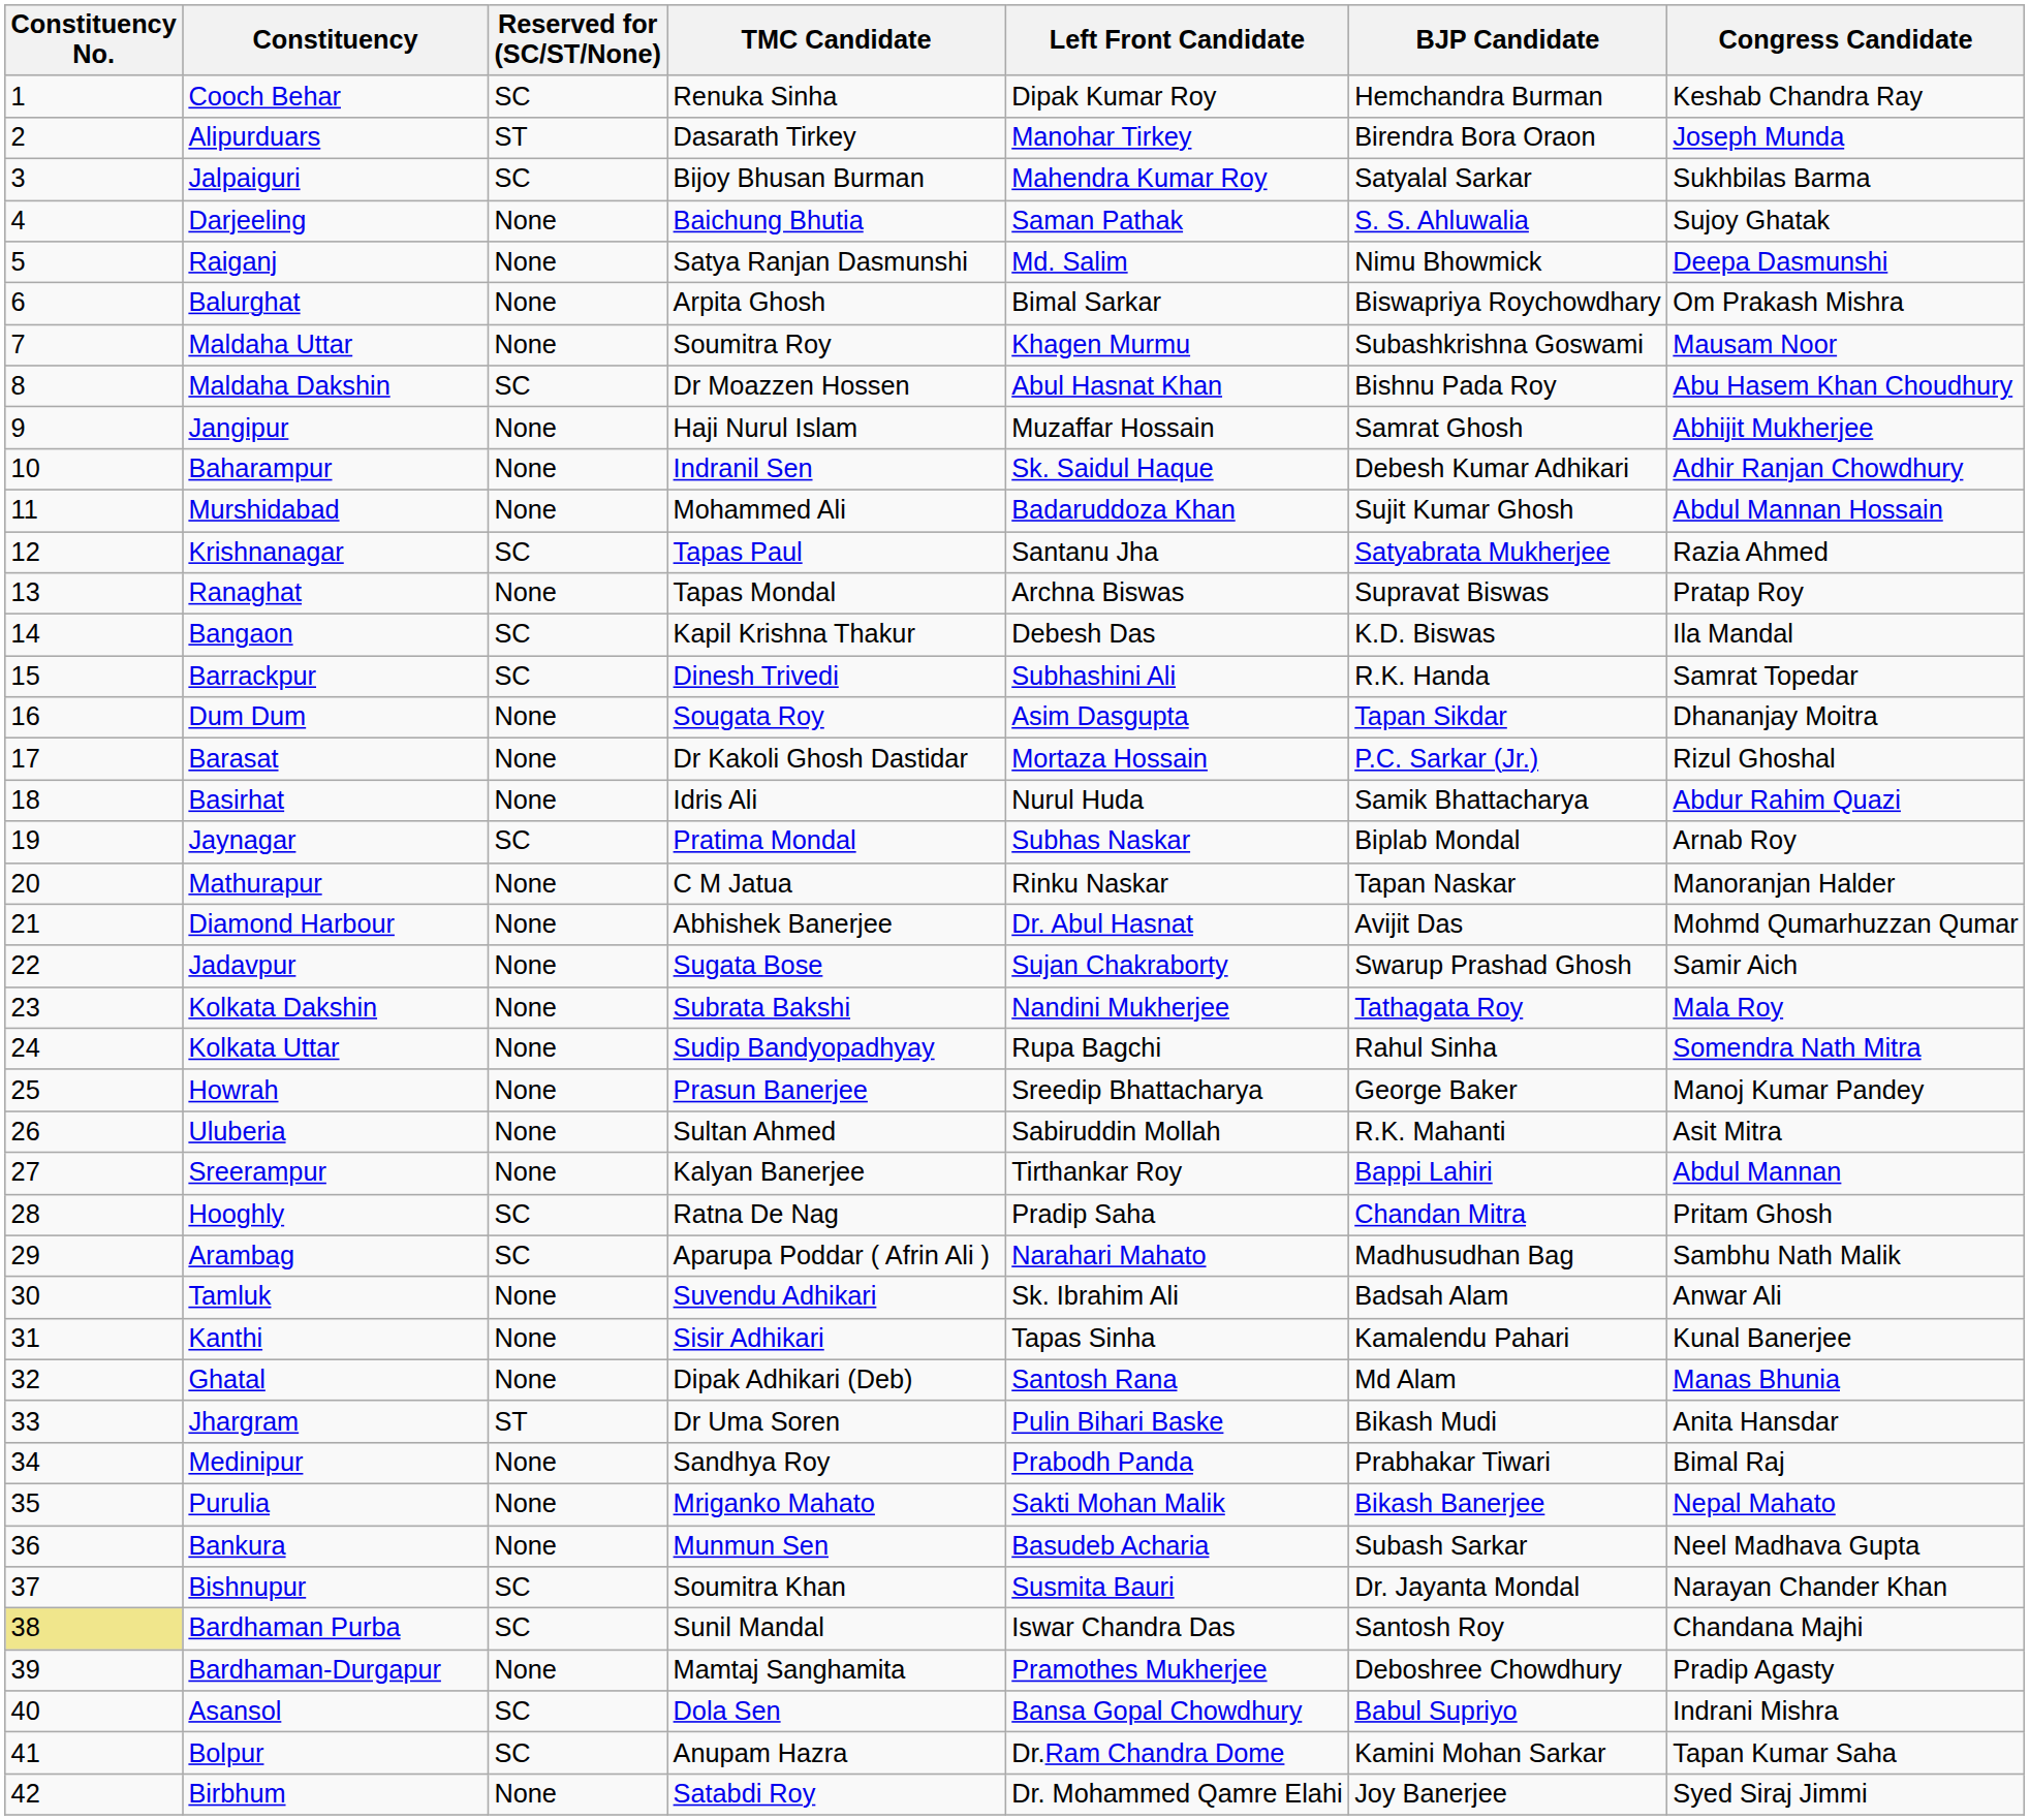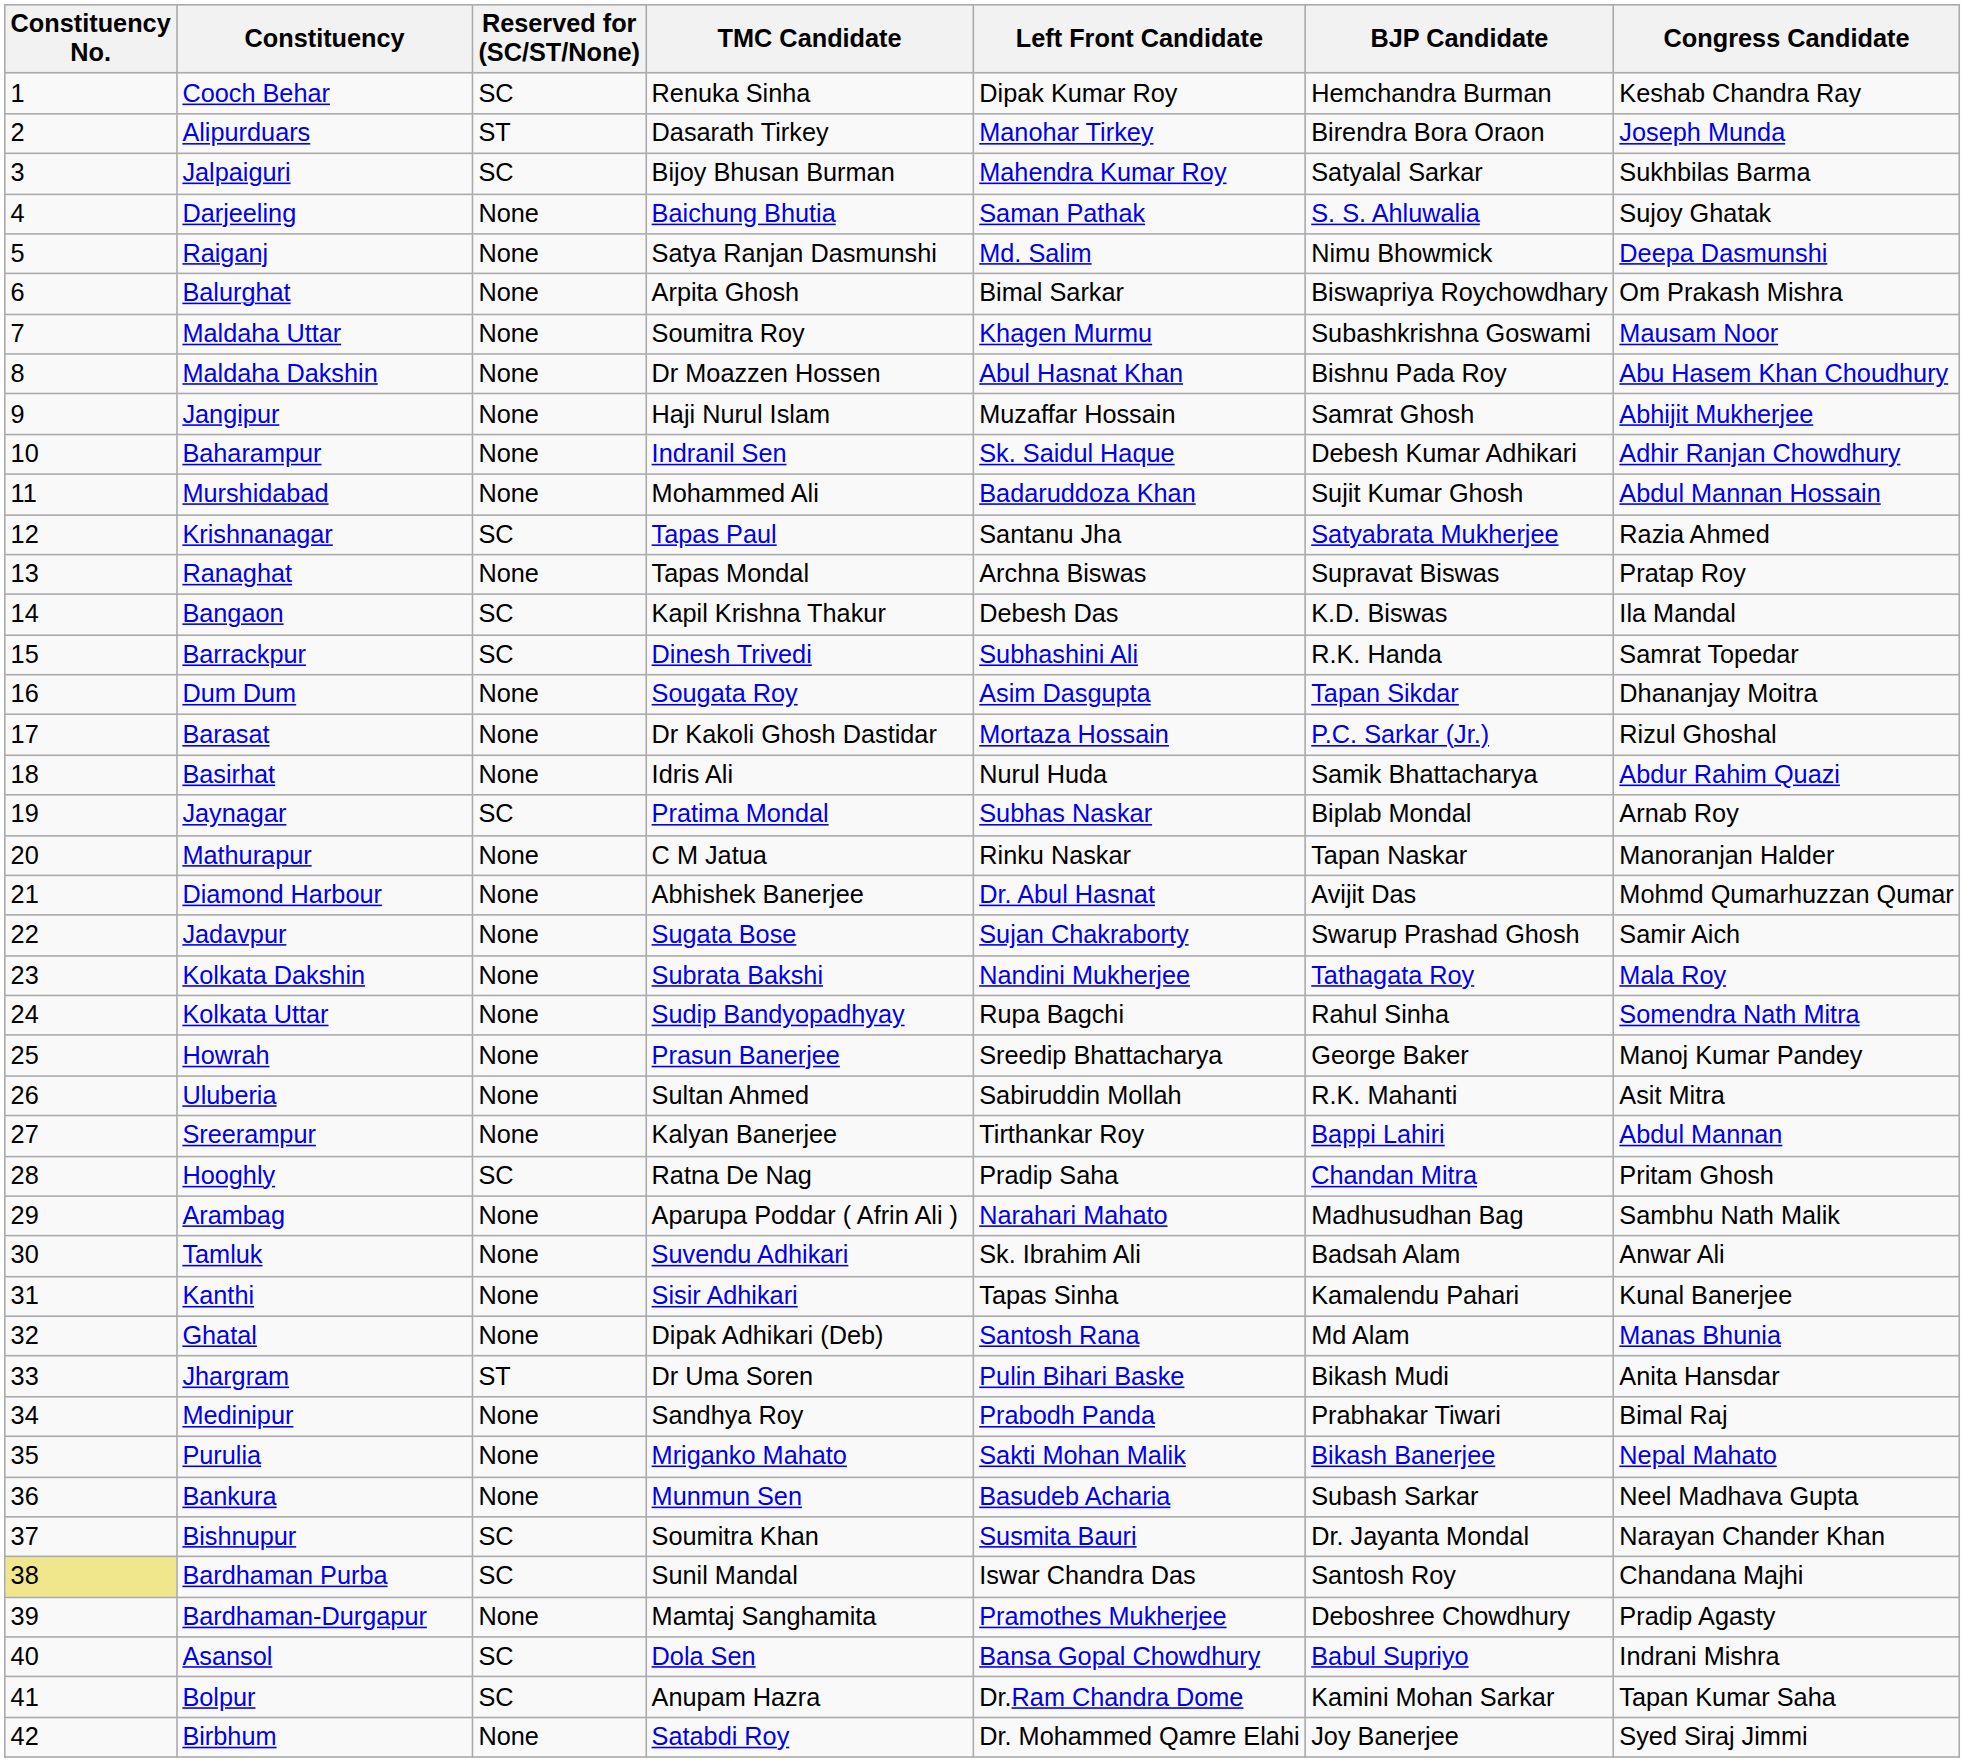Maldaha Dakshin | Reserved for (SC/ST/None): SC -> None
Arambag | Reserved for (SC/ST/None): SC -> None
